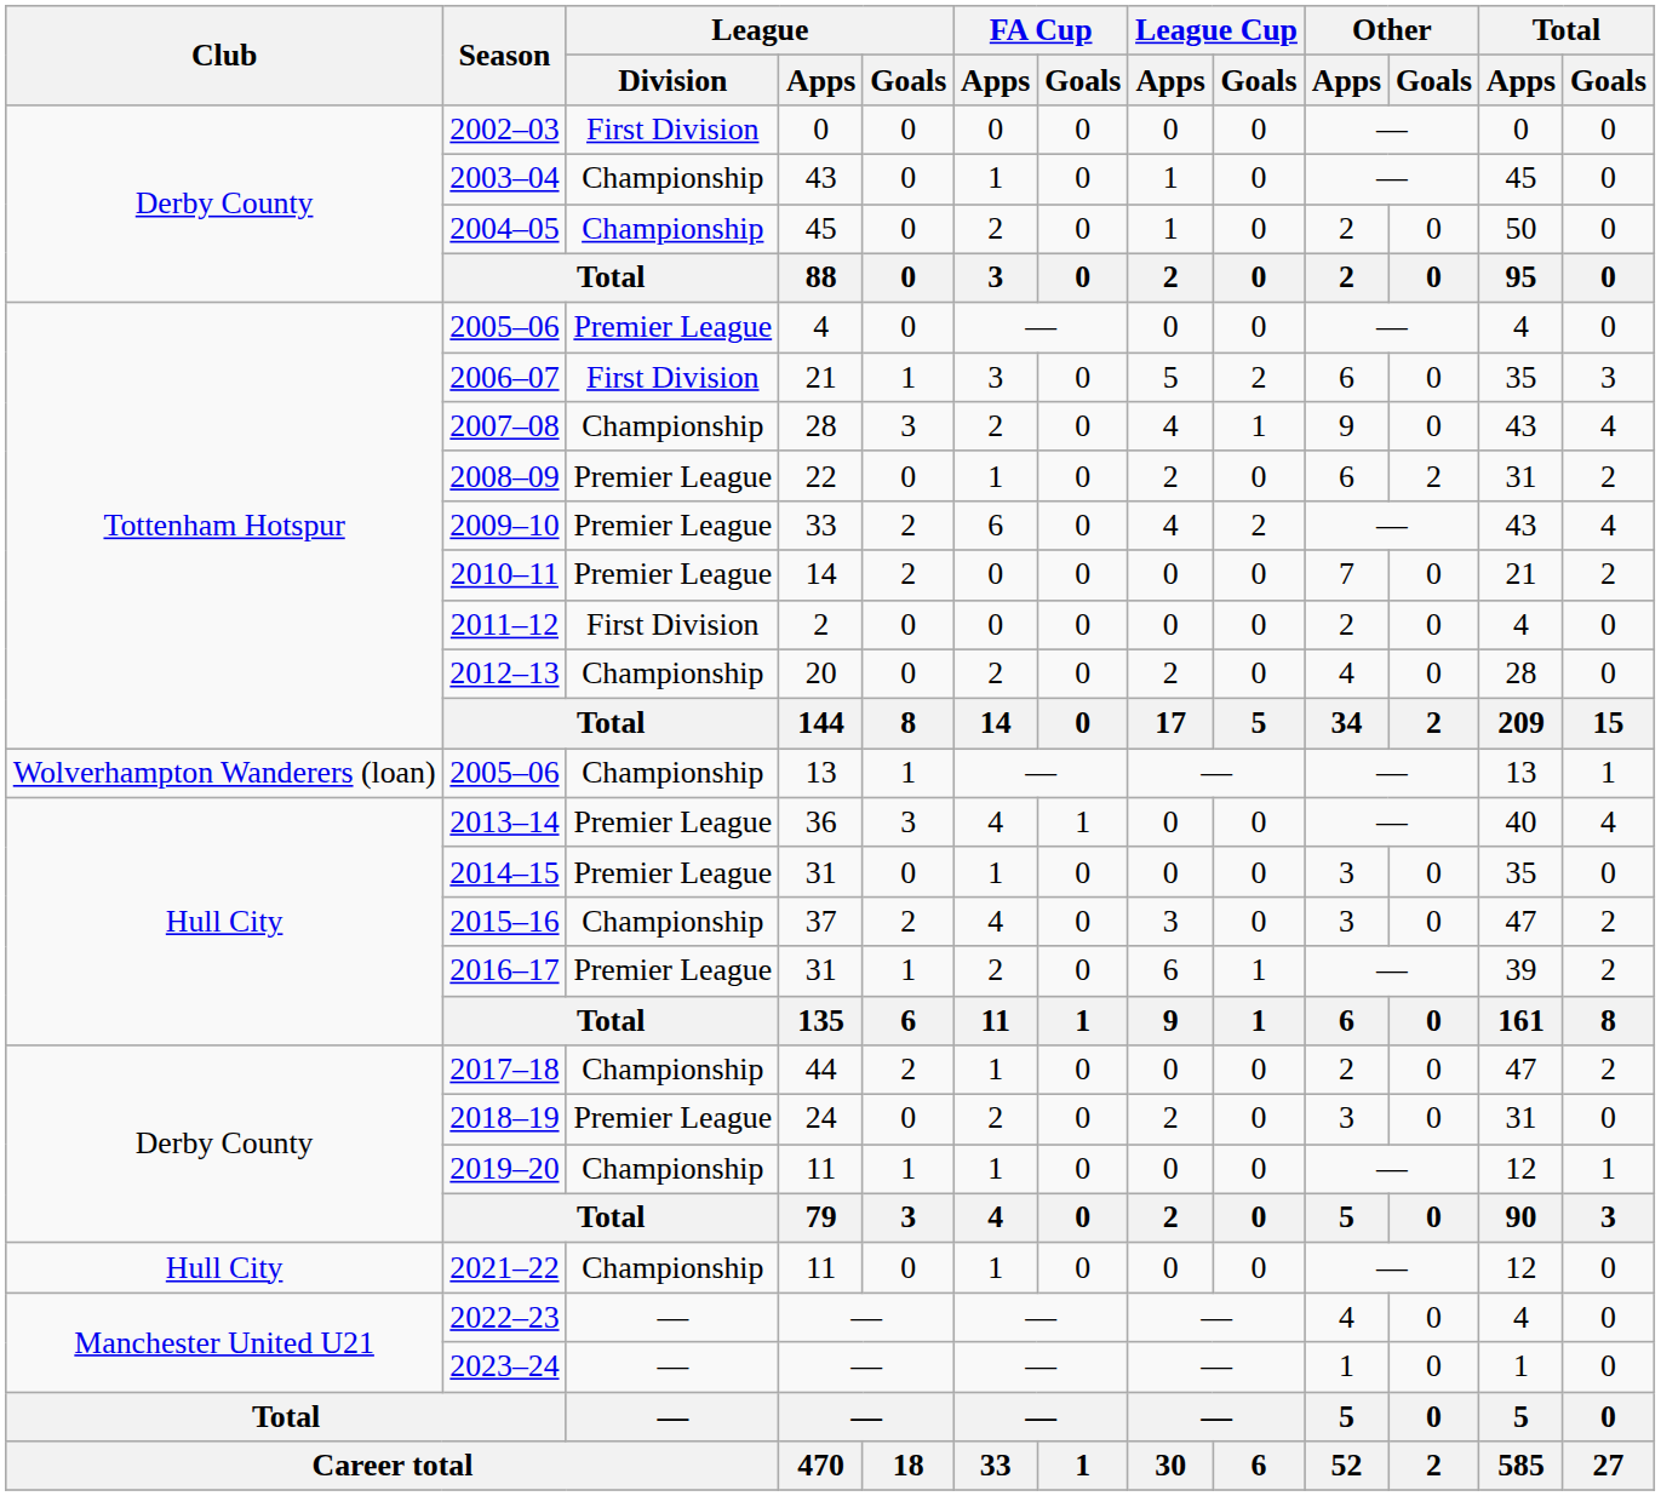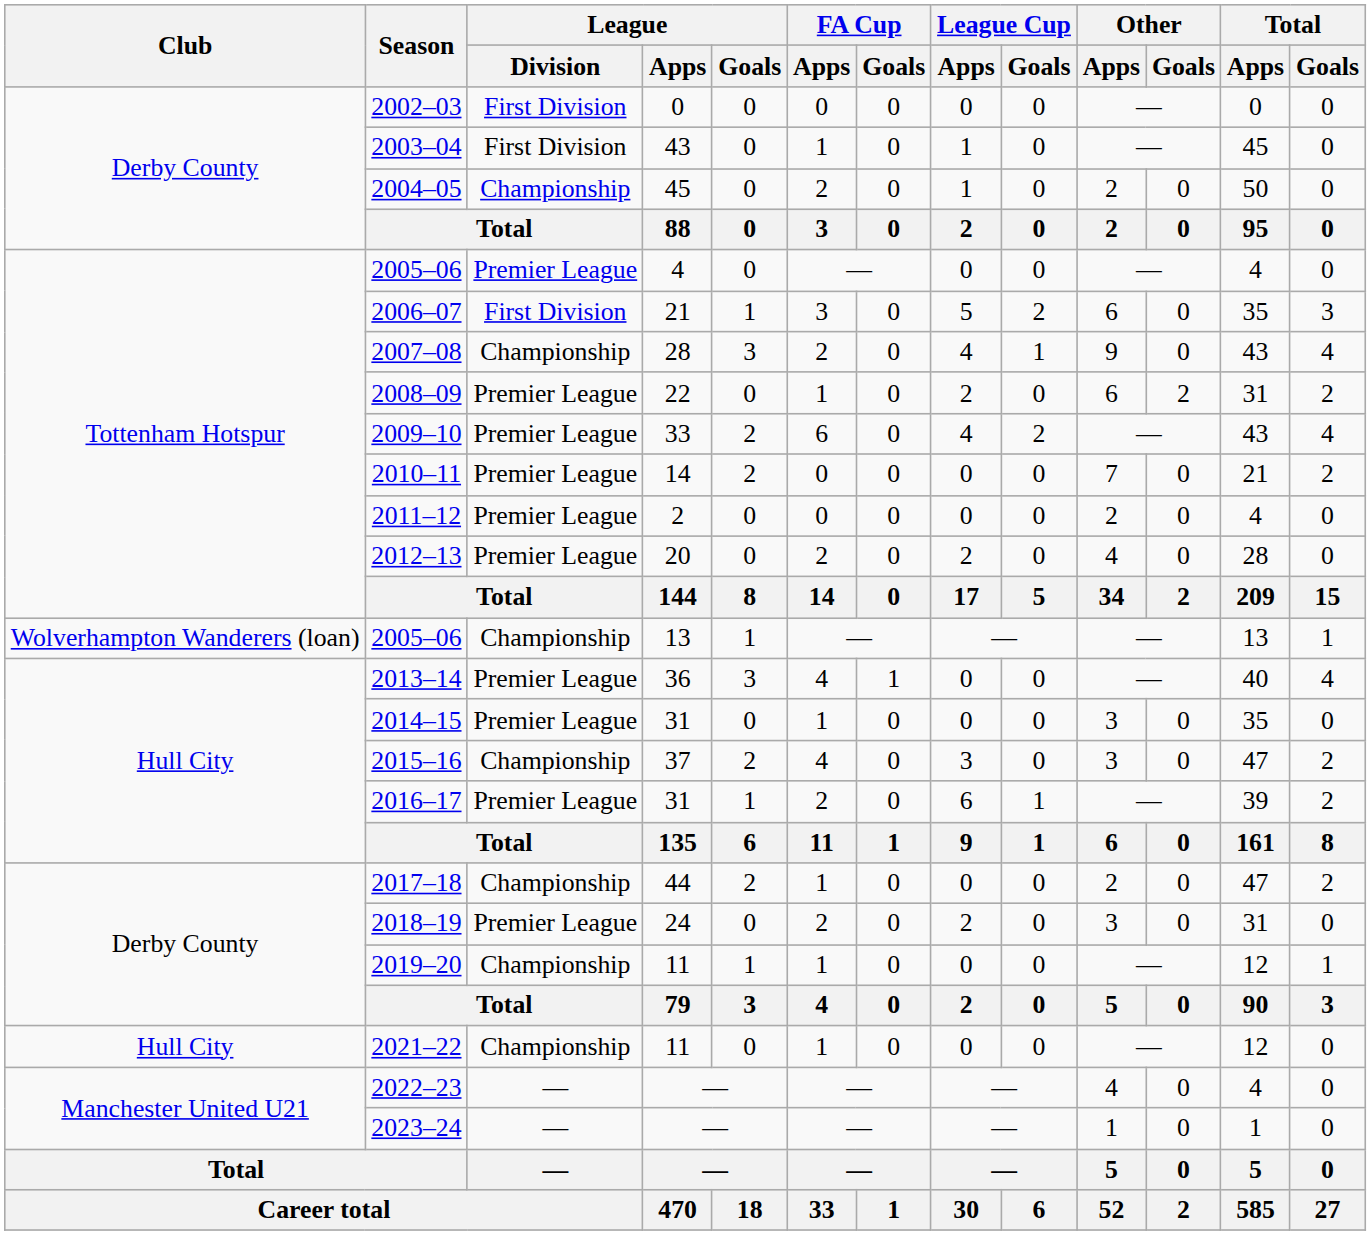2003–04 | League / Division: Championship -> First Division
2011–12 | League / Division: First Division -> Premier League
2012–13 | League / Division: Championship -> Premier League
